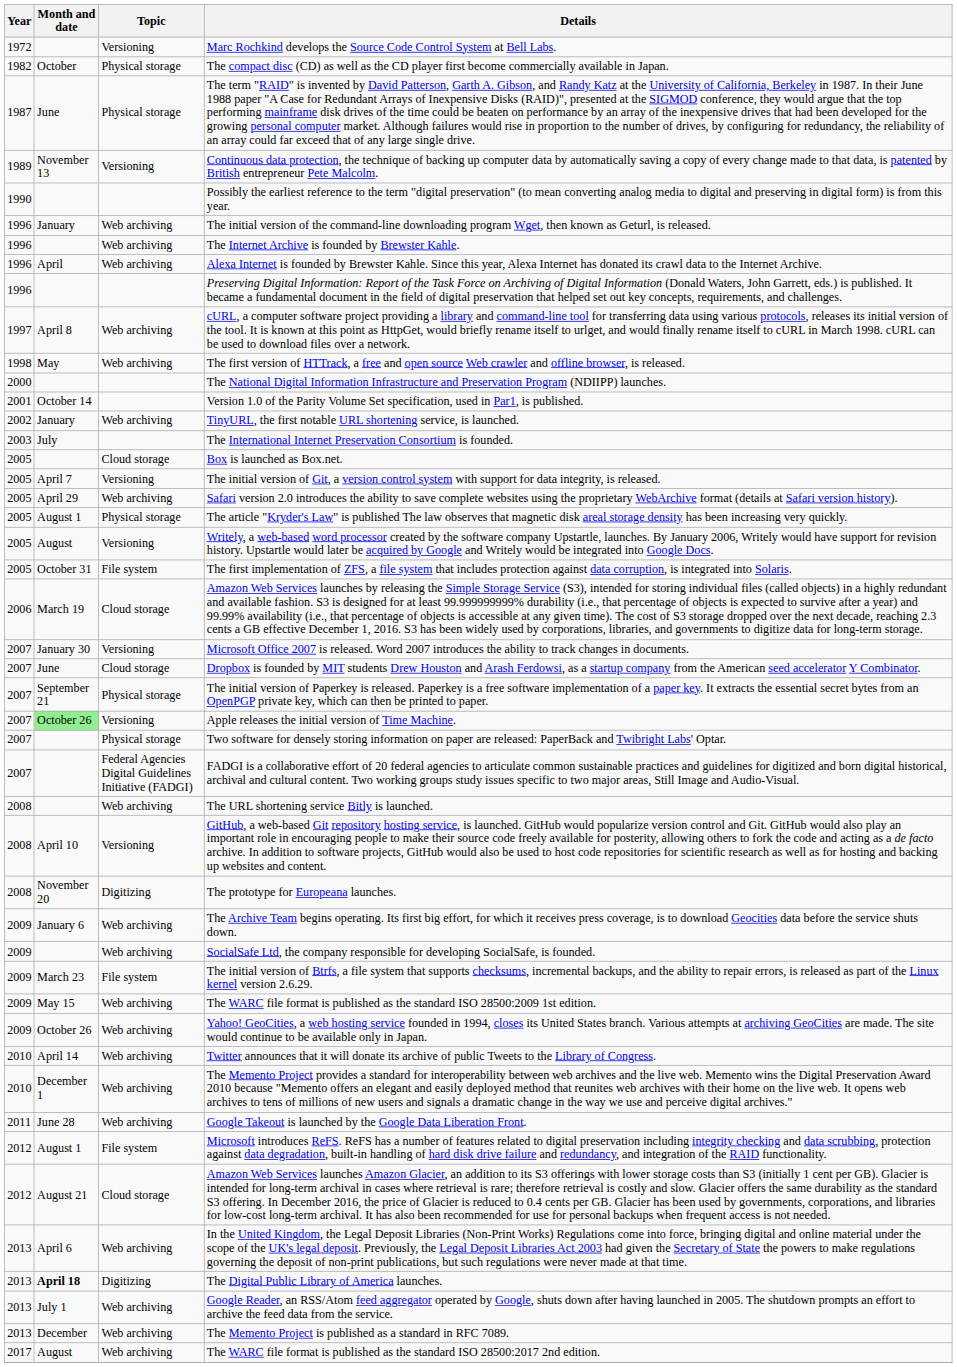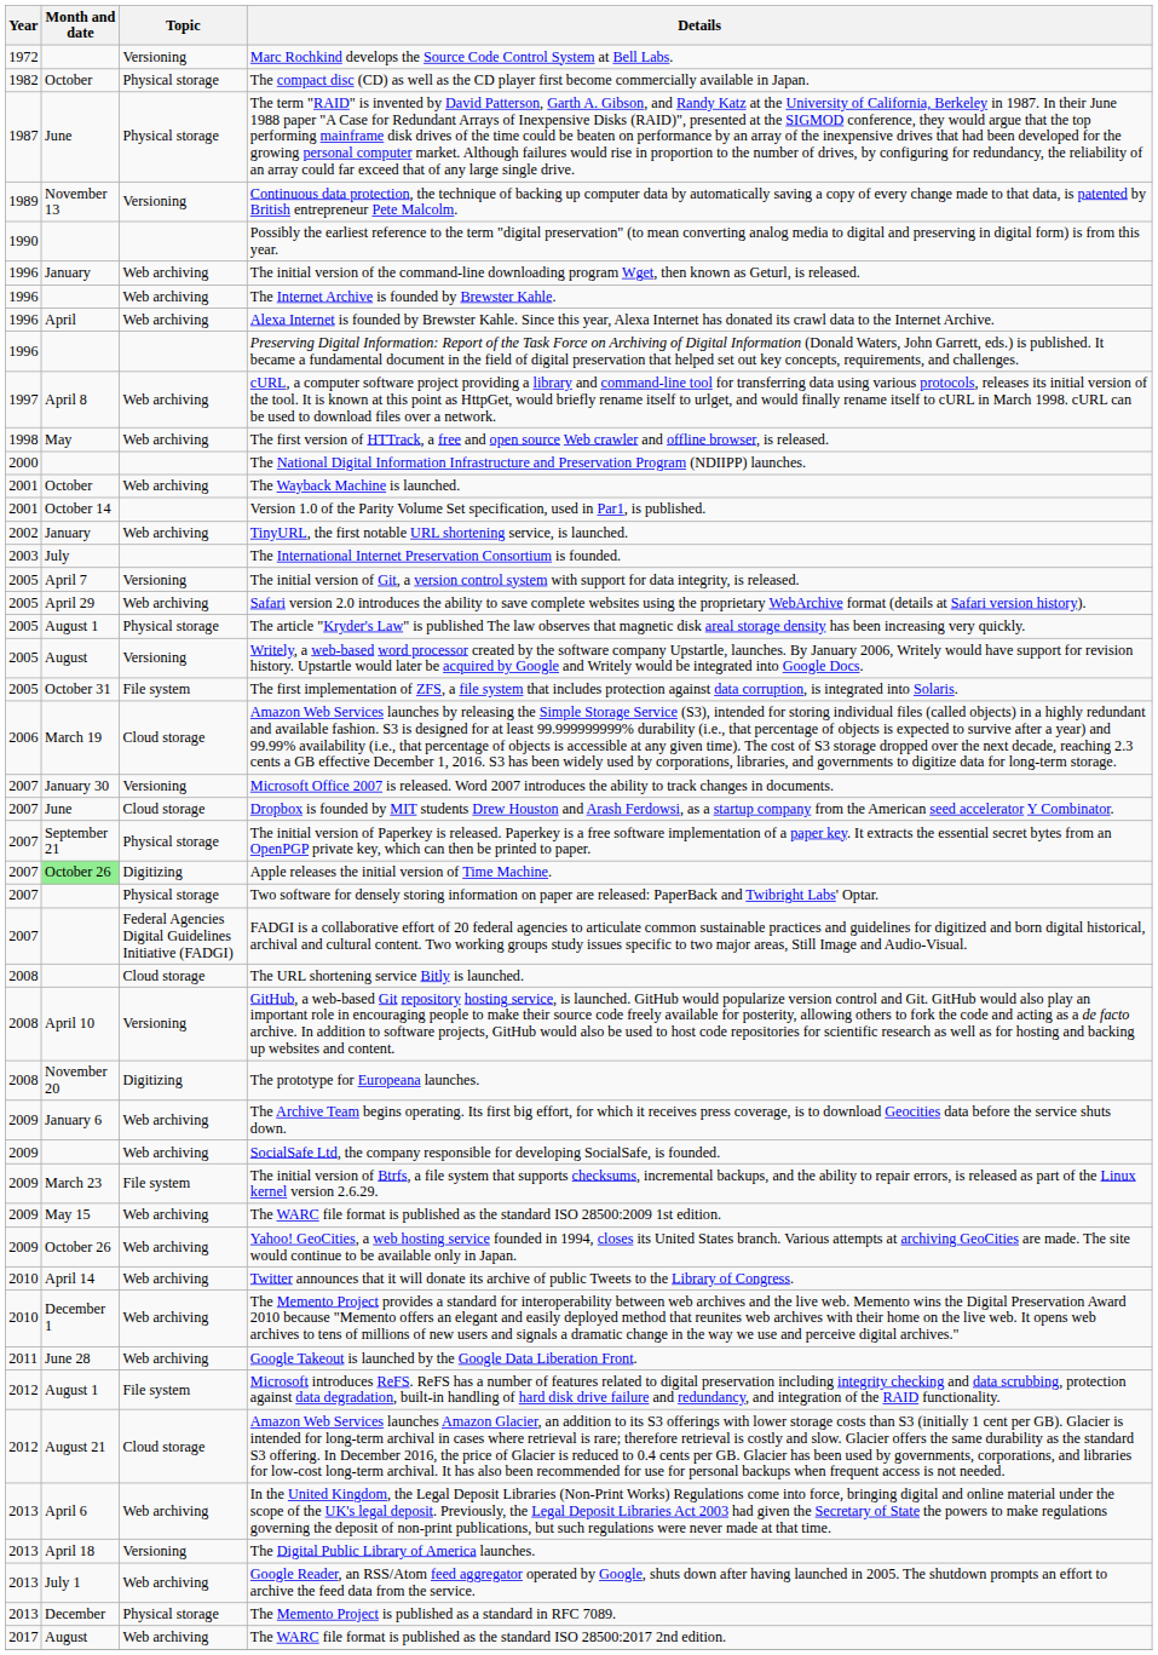+ row: 2001 | October | Web archiving | The Wayback Machine is launched.
- row: 2005 | Cloud storage | Box is launched as Box.net.
Apple releases the initial version of Time Machine. | Topic: Versioning -> Digitizing
The URL shortening service Bitly is launched. | Topic: Web archiving -> Cloud storage
The Digital Public Library of America launches. | Month and date: bold -> normal
The Digital Public Library of America launches. | Topic: Digitizing -> Versioning
The Memento Project is published as a standard in RFC 7089. | Topic: Web archiving -> Physical storage
